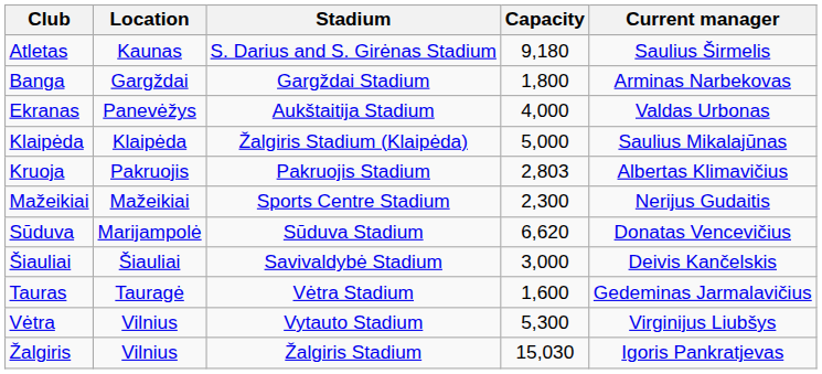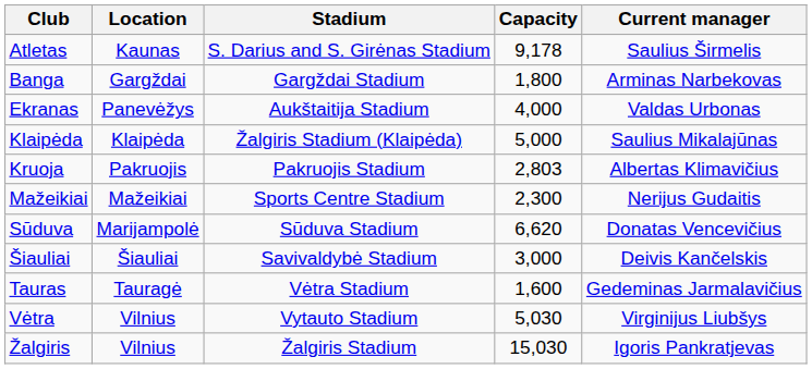Atletas | Capacity: 9,180 -> 9,178
Vėtra | Capacity: 5,300 -> 5,030
